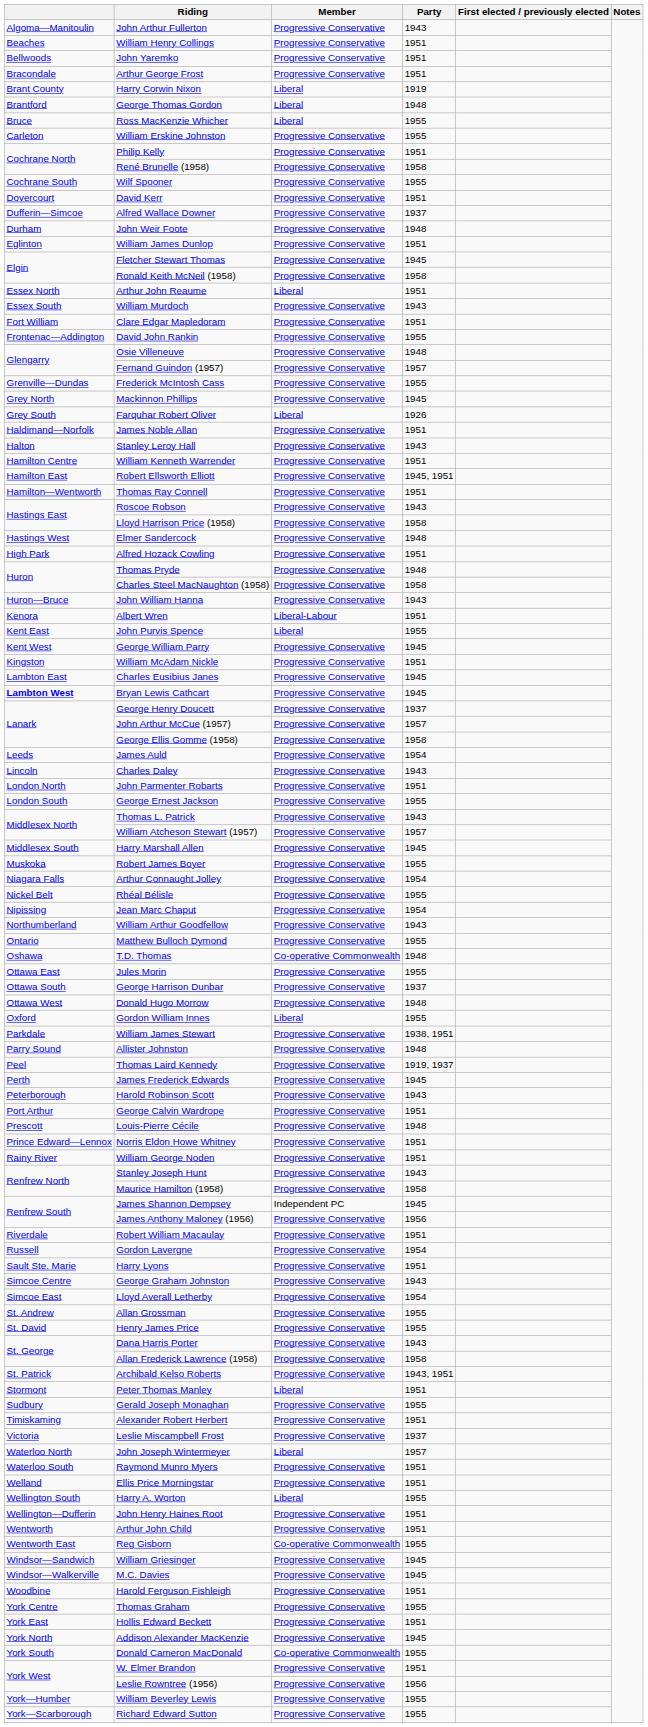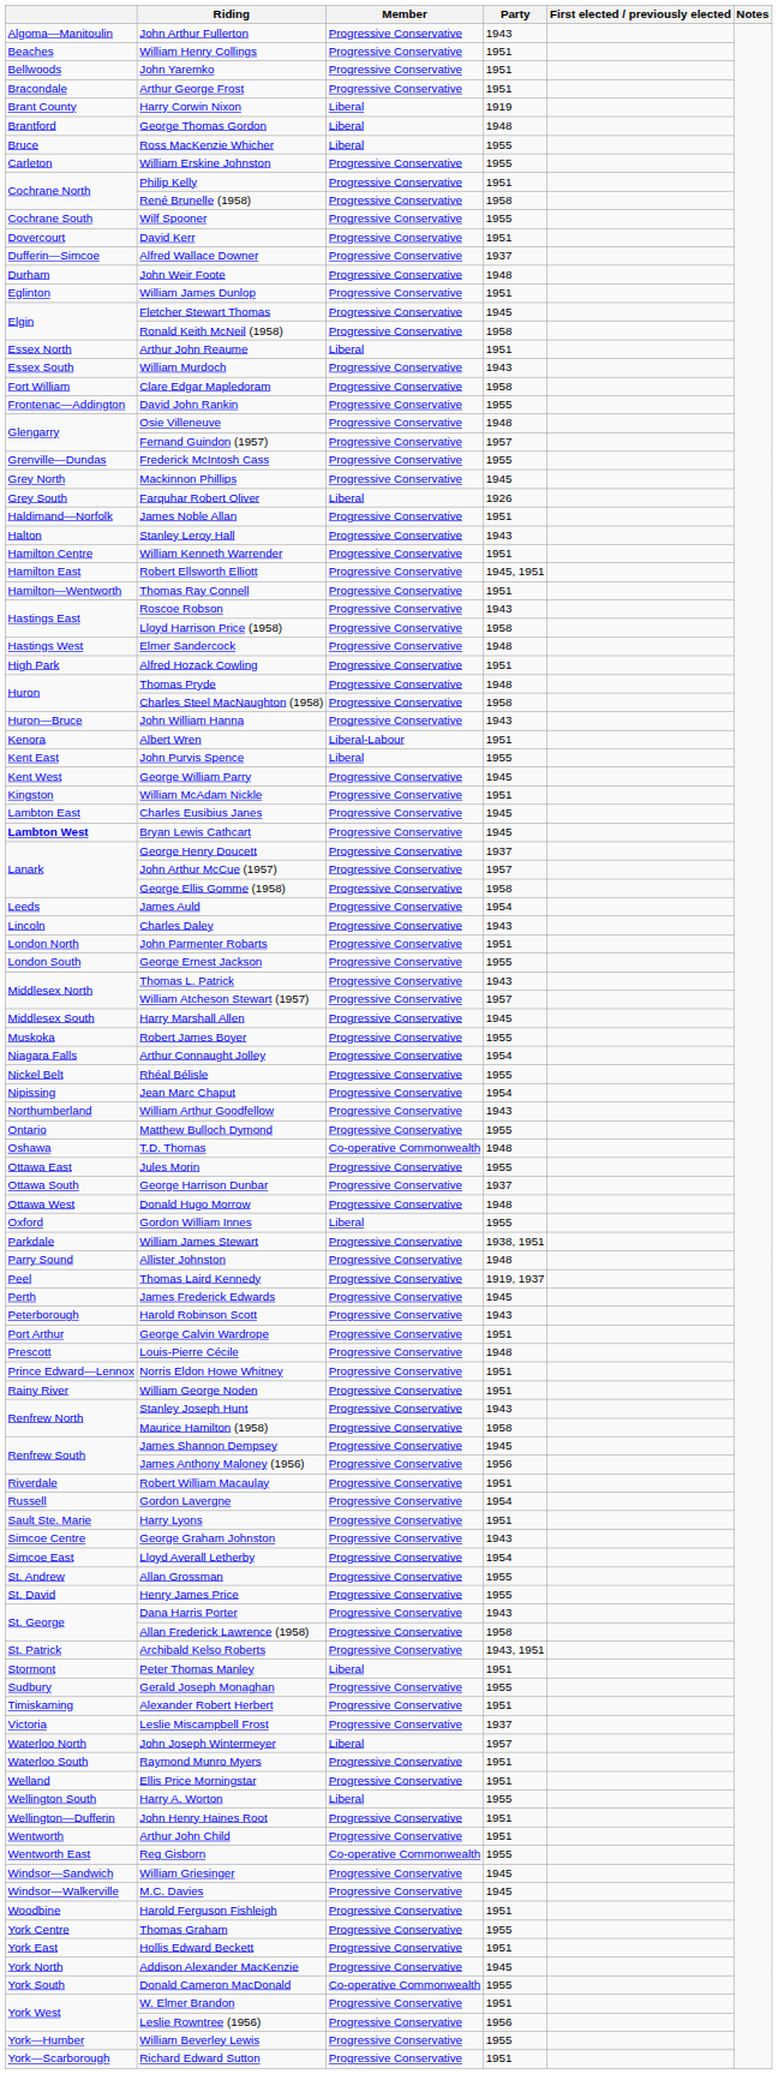Clare Edgar Mapledoram | Party: 1951 -> 1958
James Shannon Dempsey | Member: Independent PC -> Progressive Conservative
Richard Edward Sutton | Party: 1955 -> 1951
